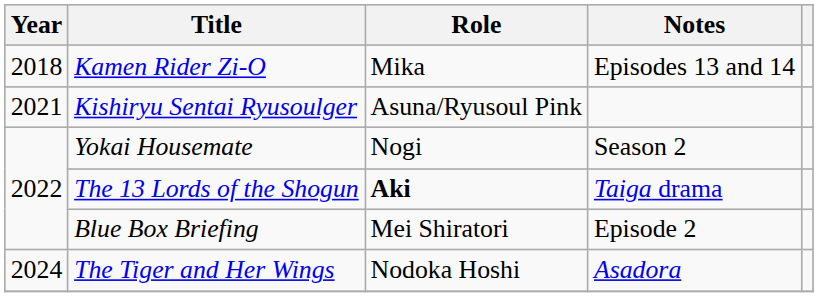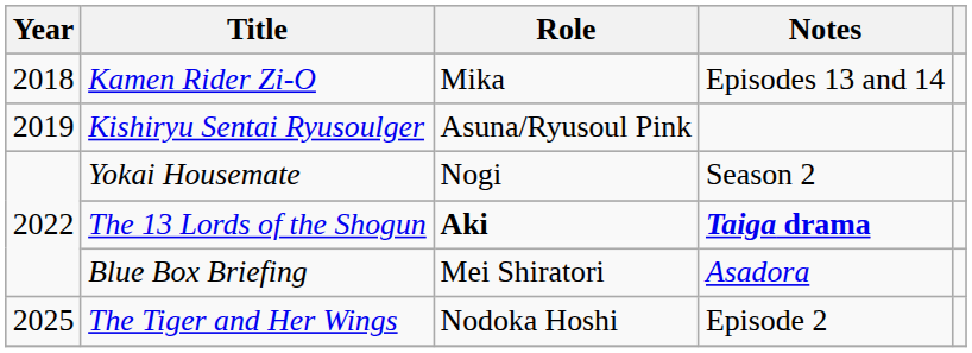Kishiryu Sentai Ryusoulger | Year: 2021 -> 2019
The 13 Lords of the Shogun | Notes: normal -> bold
Blue Box Briefing | Notes: Episode 2 -> Asadora
The Tiger and Her Wings | Year: 2024 -> 2025
The Tiger and Her Wings | Notes: Asadora -> Episode 2
